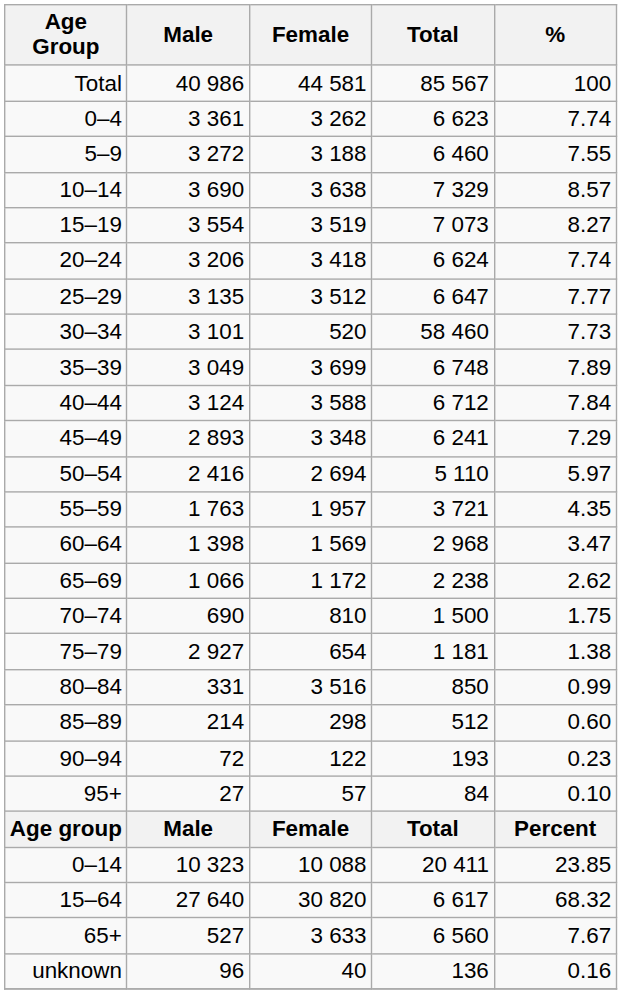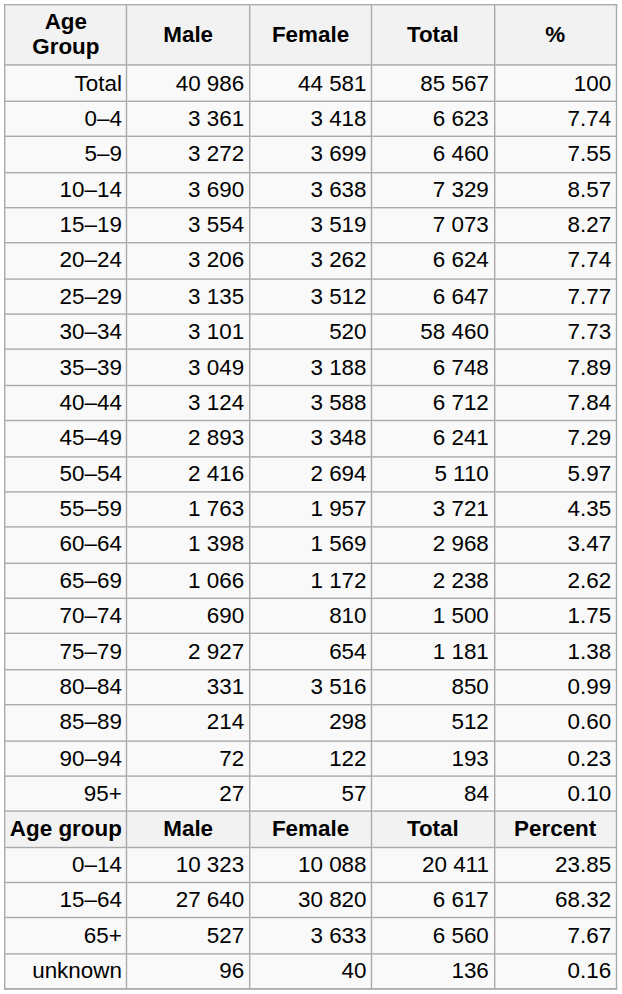0–4 | Female: 3 262 -> 3 418
5–9 | Female: 3 188 -> 3 699
20–24 | Female: 3 418 -> 3 262
35–39 | Female: 3 699 -> 3 188
